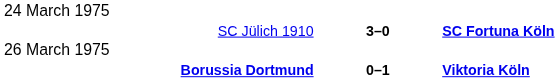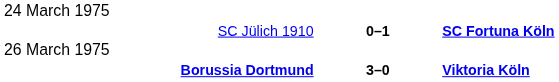SC Jülich 1910 | column 2: 3–0 -> 0–1
Borussia Dortmund | column 2: 0–1 -> 3–0
